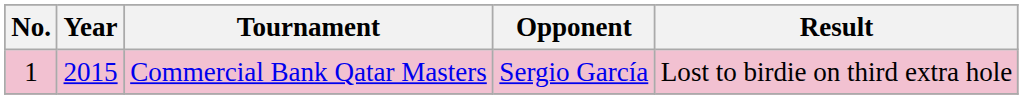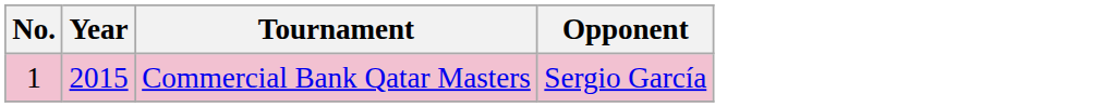- column: Result | Lost to birdie on third extra hole
